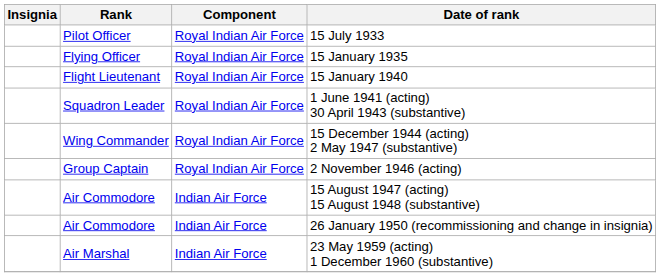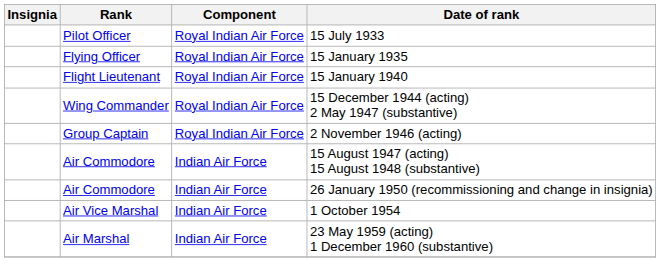- row: Squadron Leader | Royal Indian Air Force | 1 June 1941 (acting) 30 April 1943 (substantive)
+ row: Air Vice Marshal | Indian Air Force | 1 October 1954
